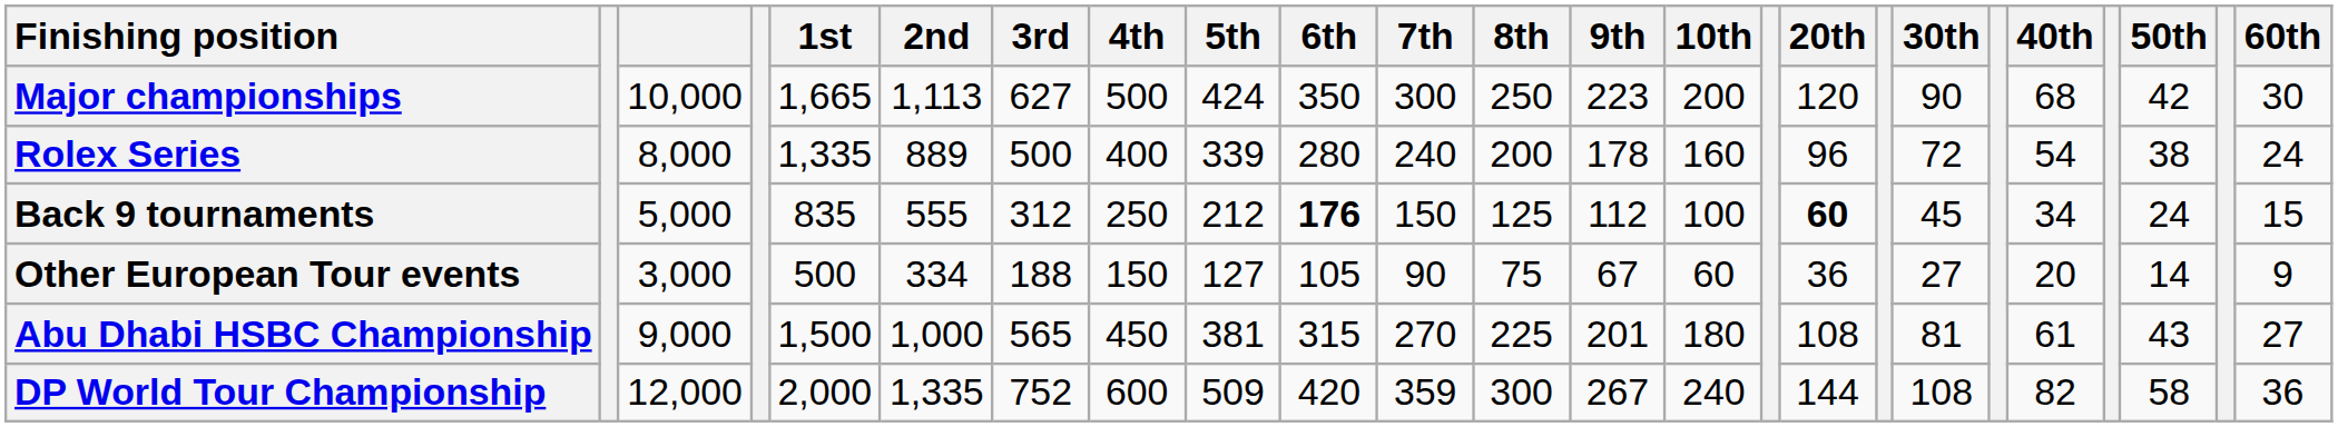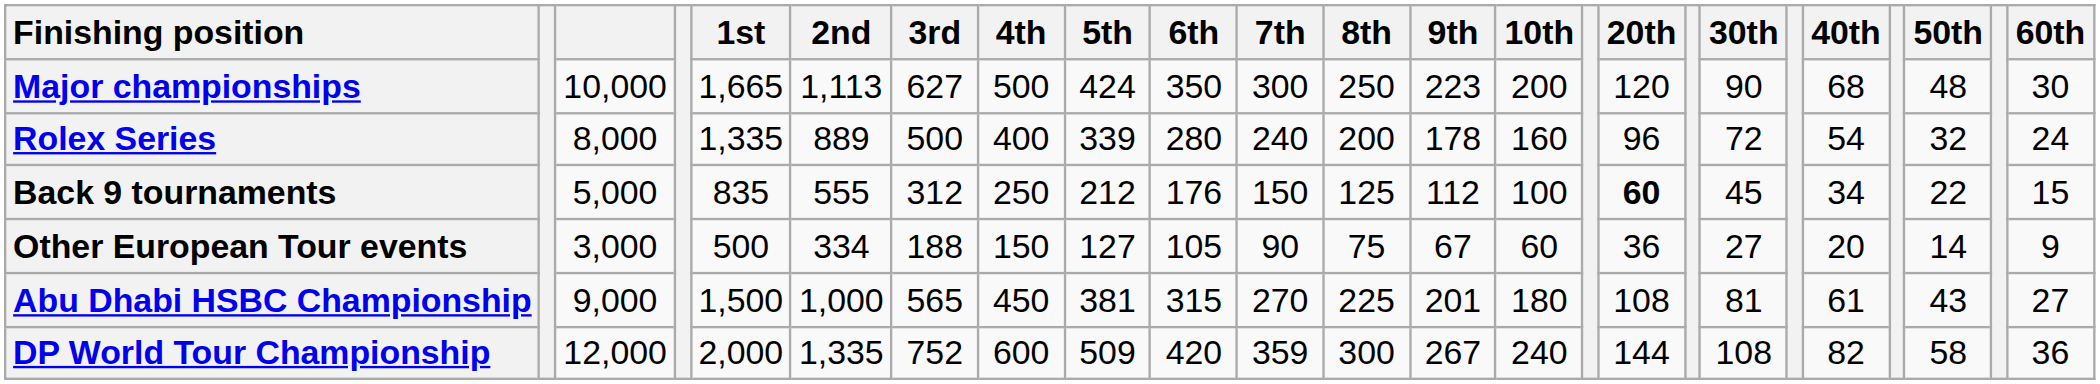Major championships | 50th: 42 -> 48
Rolex Series | 50th: 38 -> 32
Back 9 tournaments | 6th: bold -> normal
Back 9 tournaments | 50th: 24 -> 22
